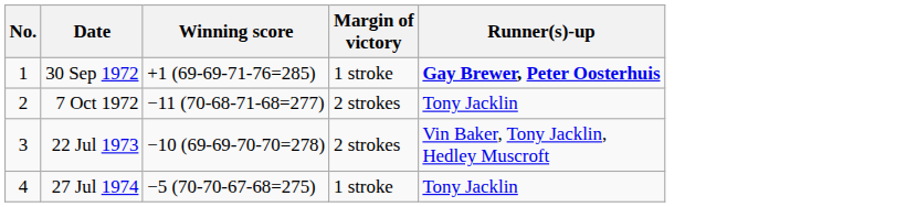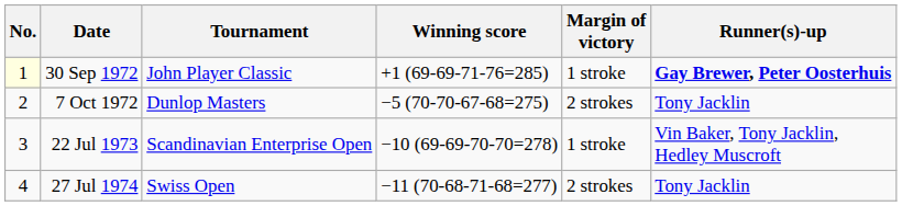+ column: Tournament | John Player Classic | Dunlop Masters | Scandinavian Enterprise Open | Swiss Open
30 Sep 1972 | No.: no background -> lightyellow background
7 Oct 1972 | Winning score: −11 (70-68-71-68=277) -> −5 (70-70-67-68=275)
22 Jul 1973 | Margin of victory: 2 strokes -> 1 stroke
27 Jul 1974 | Winning score: −5 (70-70-67-68=275) -> −11 (70-68-71-68=277)
27 Jul 1974 | Margin of victory: 1 stroke -> 2 strokes
